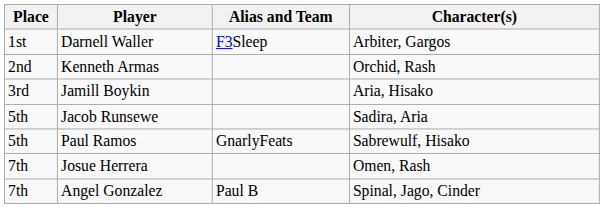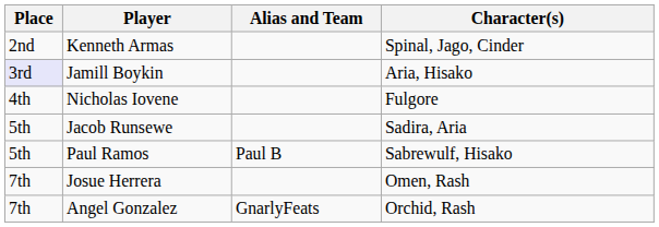- row: 1st | Darnell Waller | F3Sleep | Arbiter, Gargos
Kenneth Armas | Character(s): Orchid, Rash -> Spinal, Jago, Cinder
Jamill Boykin | Place: no background -> lavender background
+ row: 4th | Nicholas Iovene | Fulgore
Paul Ramos | Alias and Team: GnarlyFeats -> Paul B
Angel Gonzalez | Alias and Team: Paul B -> GnarlyFeats
Angel Gonzalez | Character(s): Spinal, Jago, Cinder -> Orchid, Rash
